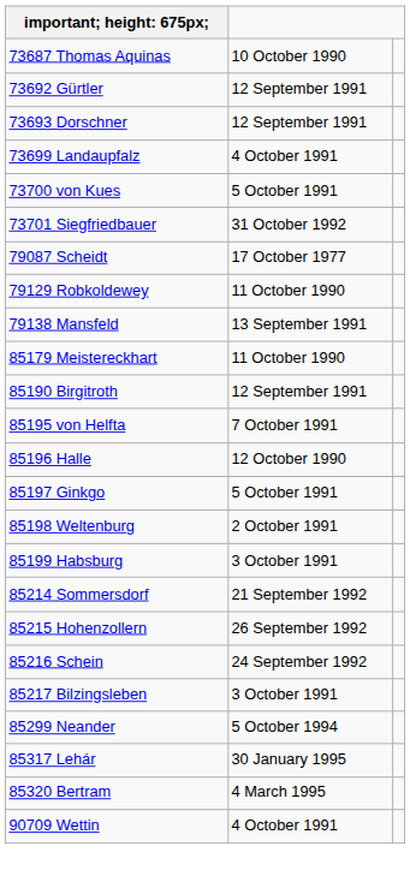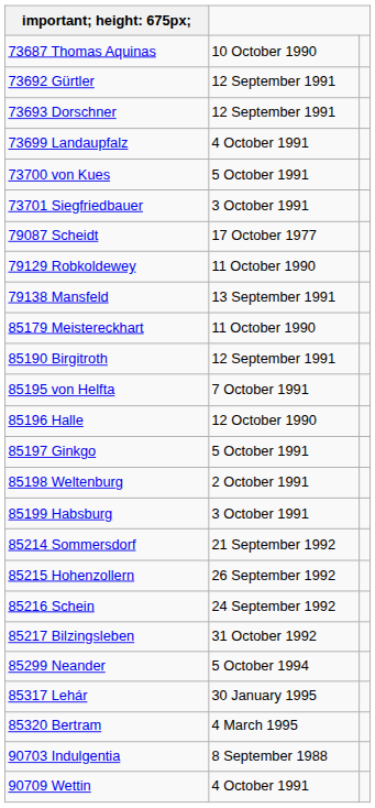73701 Siegfriedbauer | column 2: 31 October 1992 -> 3 October 1991
85217 Bilzingsleben | column 2: 3 October 1991 -> 31 October 1992
+ row: 90703 Indulgentia | 8 September 1988
